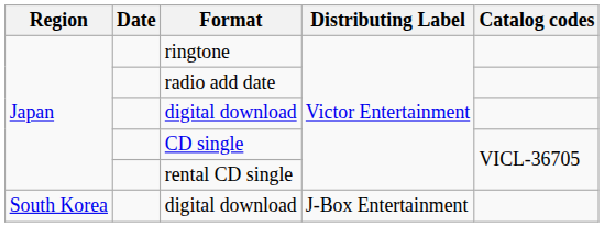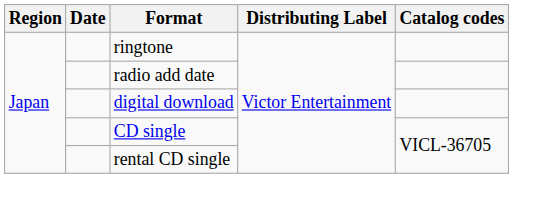- row: South Korea | digital download | J-Box Entertainment
